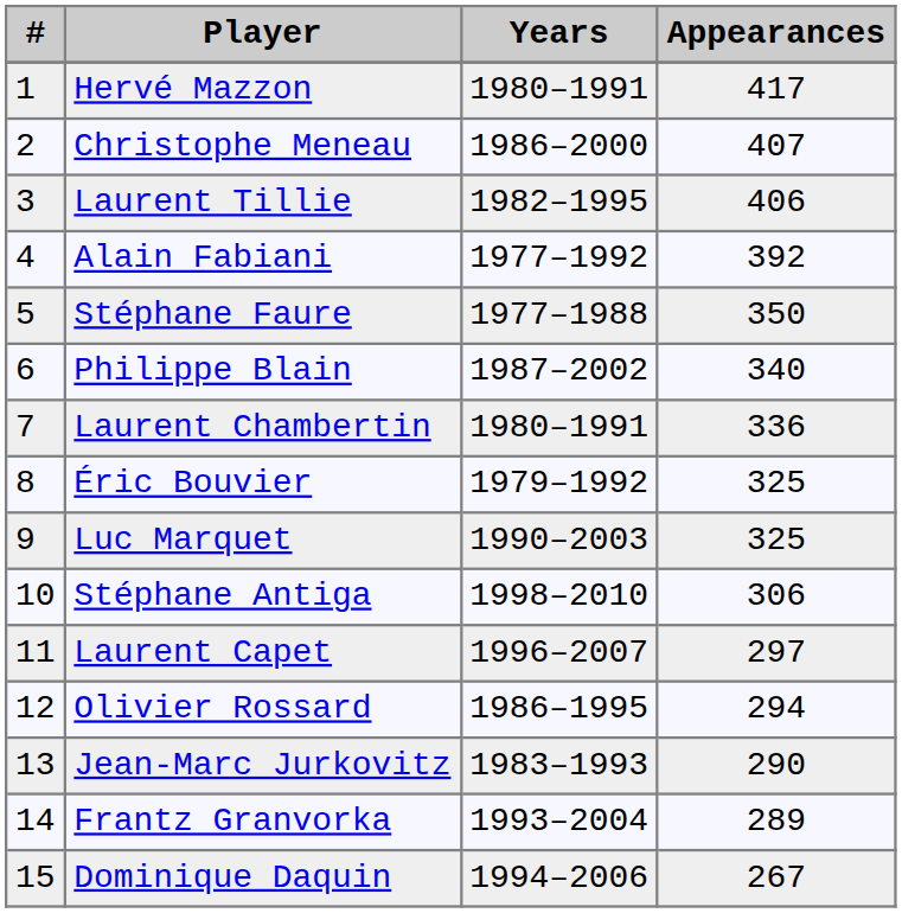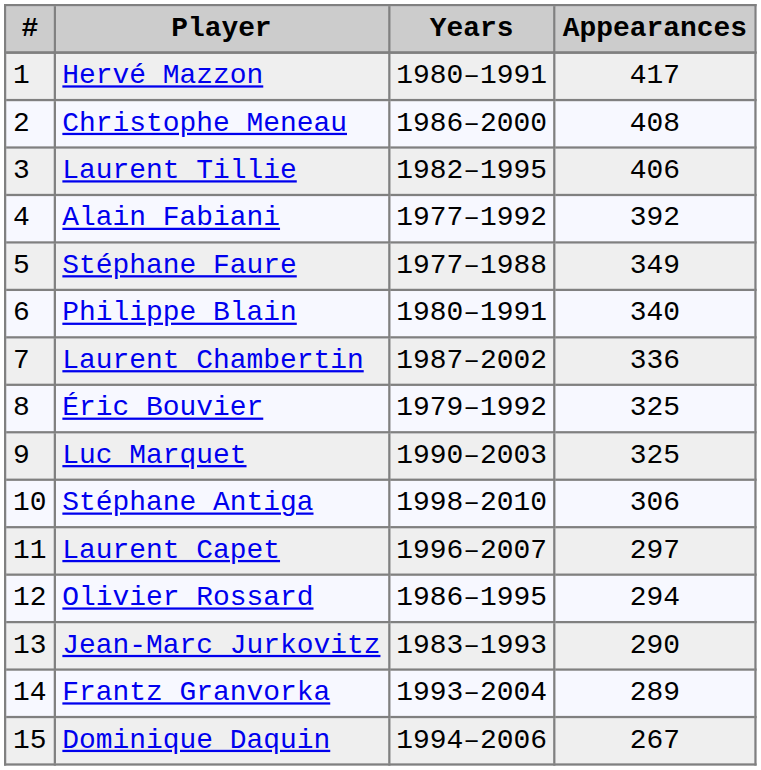Christophe Meneau | Appearances: 407 -> 408
Stéphane Faure | Appearances: 350 -> 349
Philippe Blain | Years: 1987–2002 -> 1980–1991
Laurent Chambertin | Years: 1980–1991 -> 1987–2002
